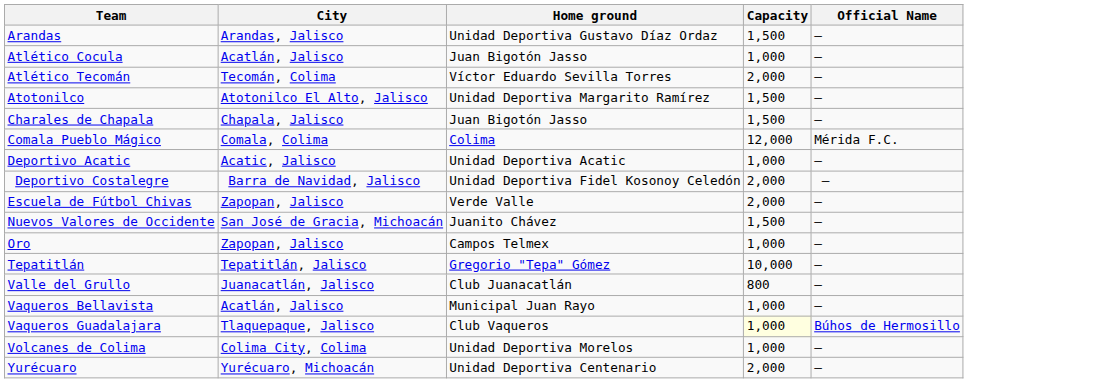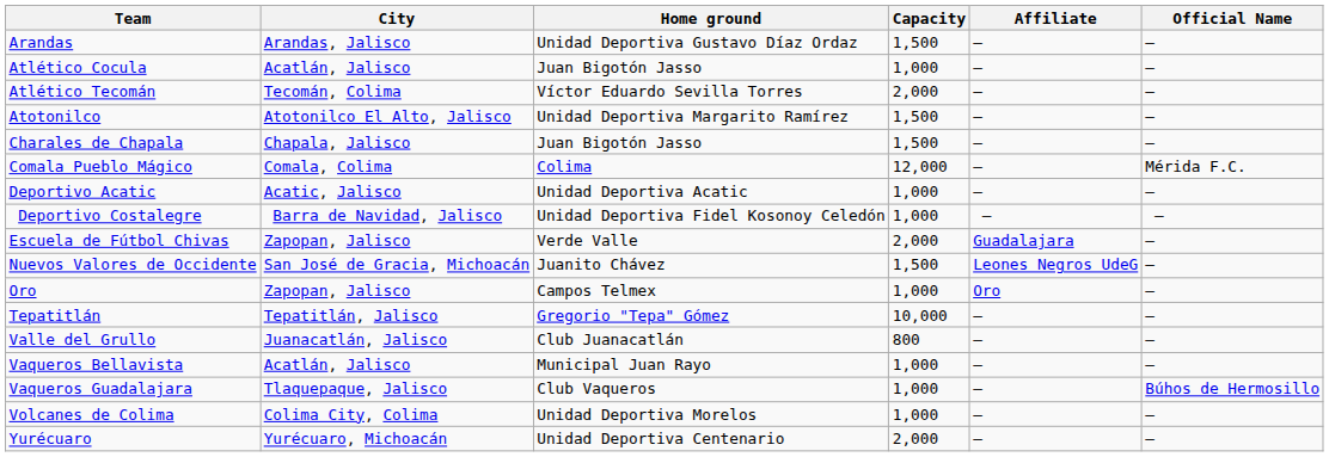+ column: Affiliate | – | – | – | – | – | – | – | – | Guadalajara | Leones Negros UdeG | Oro | – | – | – | – | – | –
Deportivo Costalegre | Capacity: 2,000 -> 1,000
Vaqueros Guadalajara | Capacity: lightyellow background -> no background
